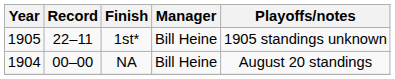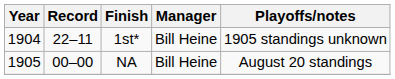1st* | Year: 1905 -> 1904
NA | Year: 1904 -> 1905
